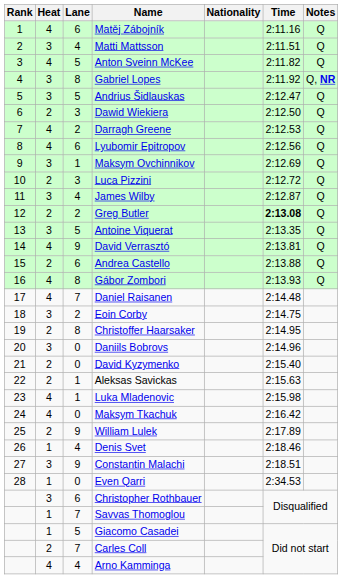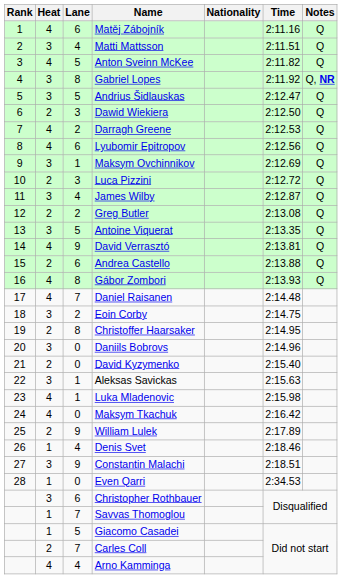Greg Butler | Time: bold -> normal
Aleksas Savickas | Heat: 2 -> 3
